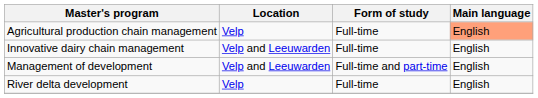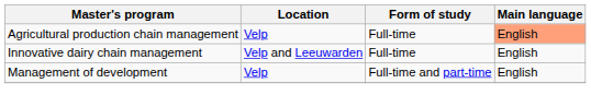Management of development | Location: Velp and Leeuwarden -> Velp
- row: River delta development | Velp | Full-time | English
